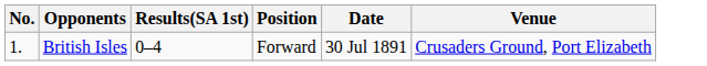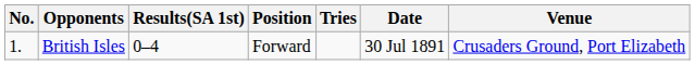+ column: Tries
